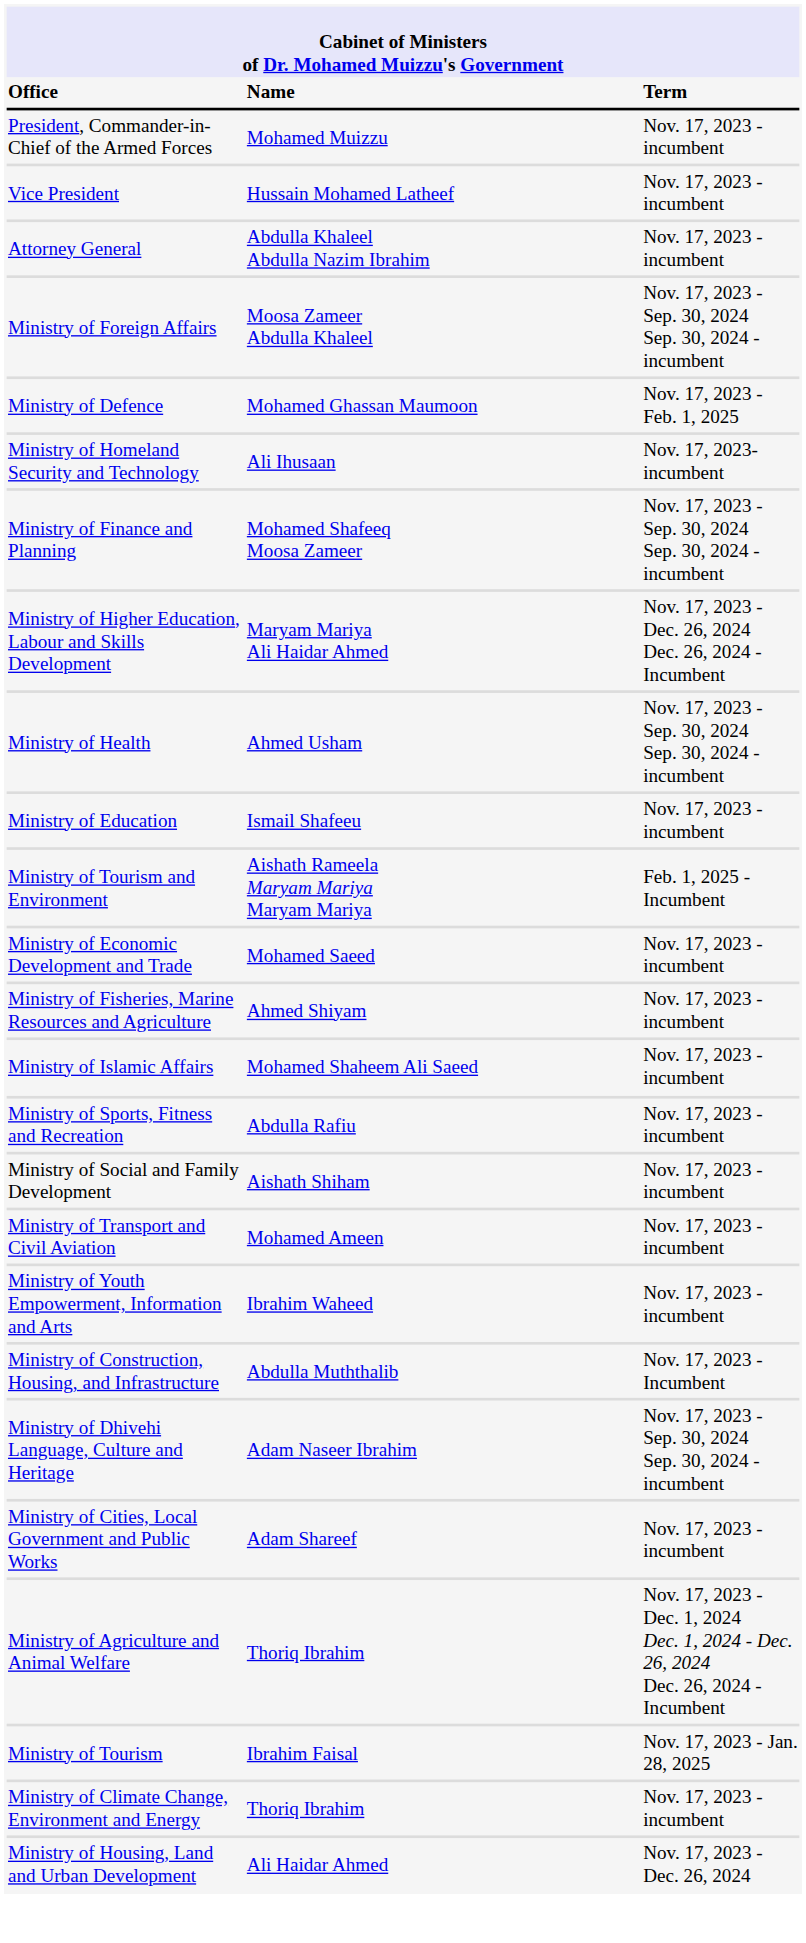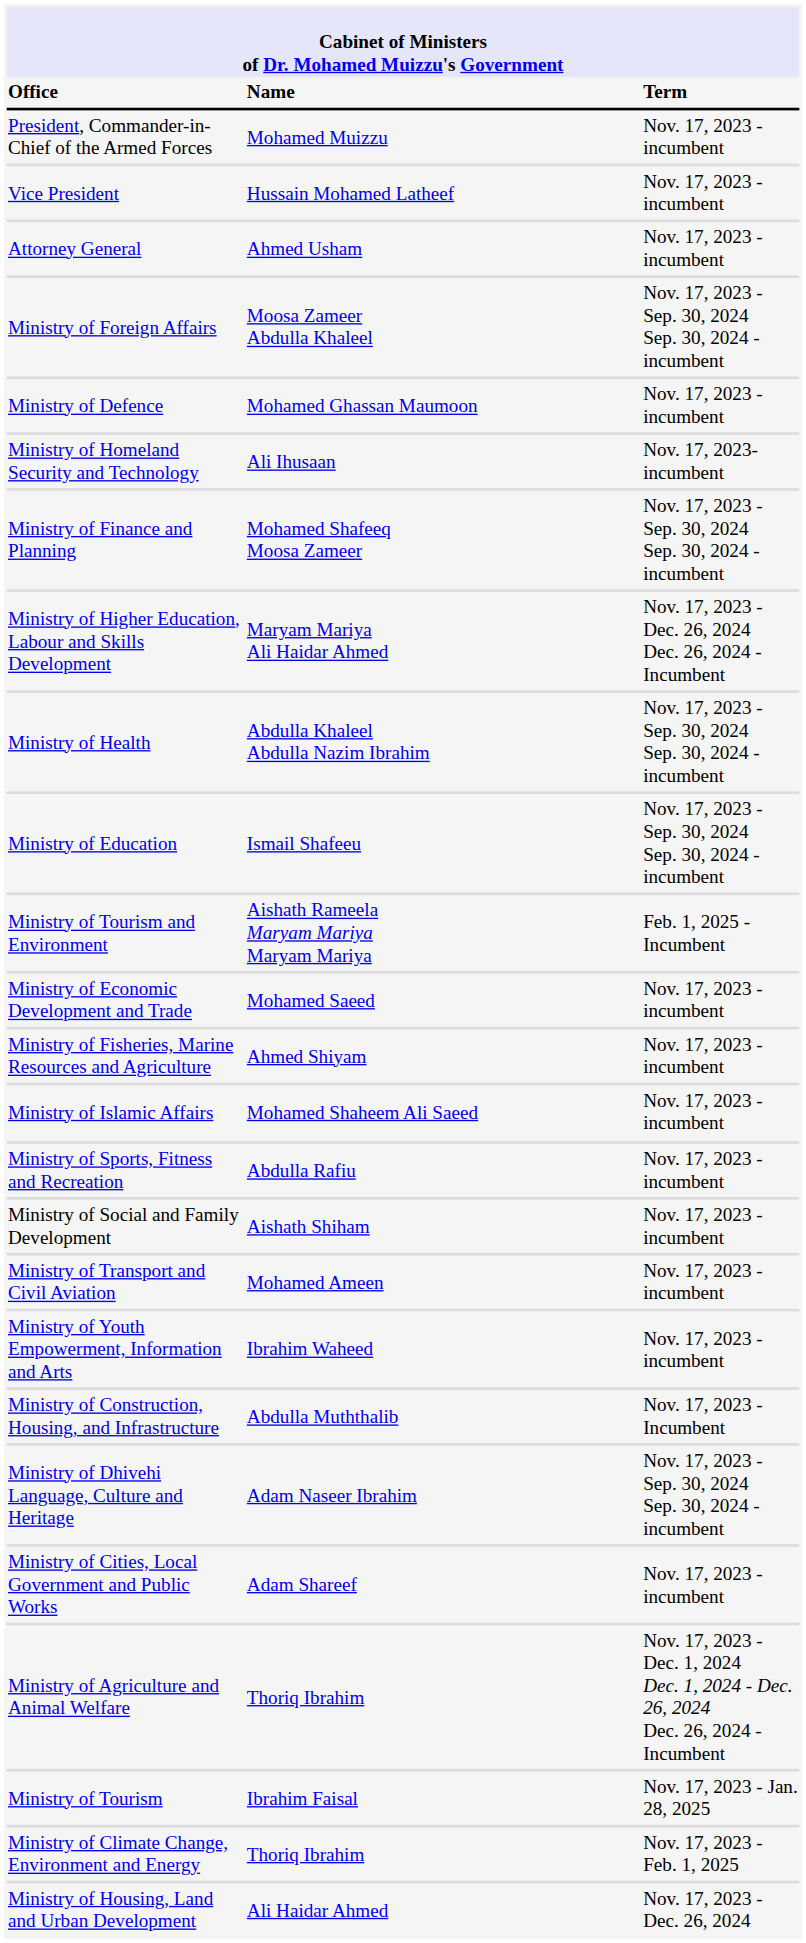Attorney General | column 2: Abdulla Khaleel Abdulla Nazim Ibrahim -> Ahmed Usham
Ministry of Defence | column 3: Nov. 17, 2023 - Feb. 1, 2025 -> Nov. 17, 2023 - incumbent
Ministry of Health | column 2: Ahmed Usham -> Abdulla Khaleel Abdulla Nazim Ibrahim
Ministry of Education | column 3: Nov. 17, 2023 - incumbent -> Nov. 17, 2023 - Sep. 30, 2024 Sep. 30, 2024 - incumbent
Ministry of Climate Change, Environment and Energy | column 3: Nov. 17, 2023 - incumbent -> Nov. 17, 2023 - Feb. 1, 2025
